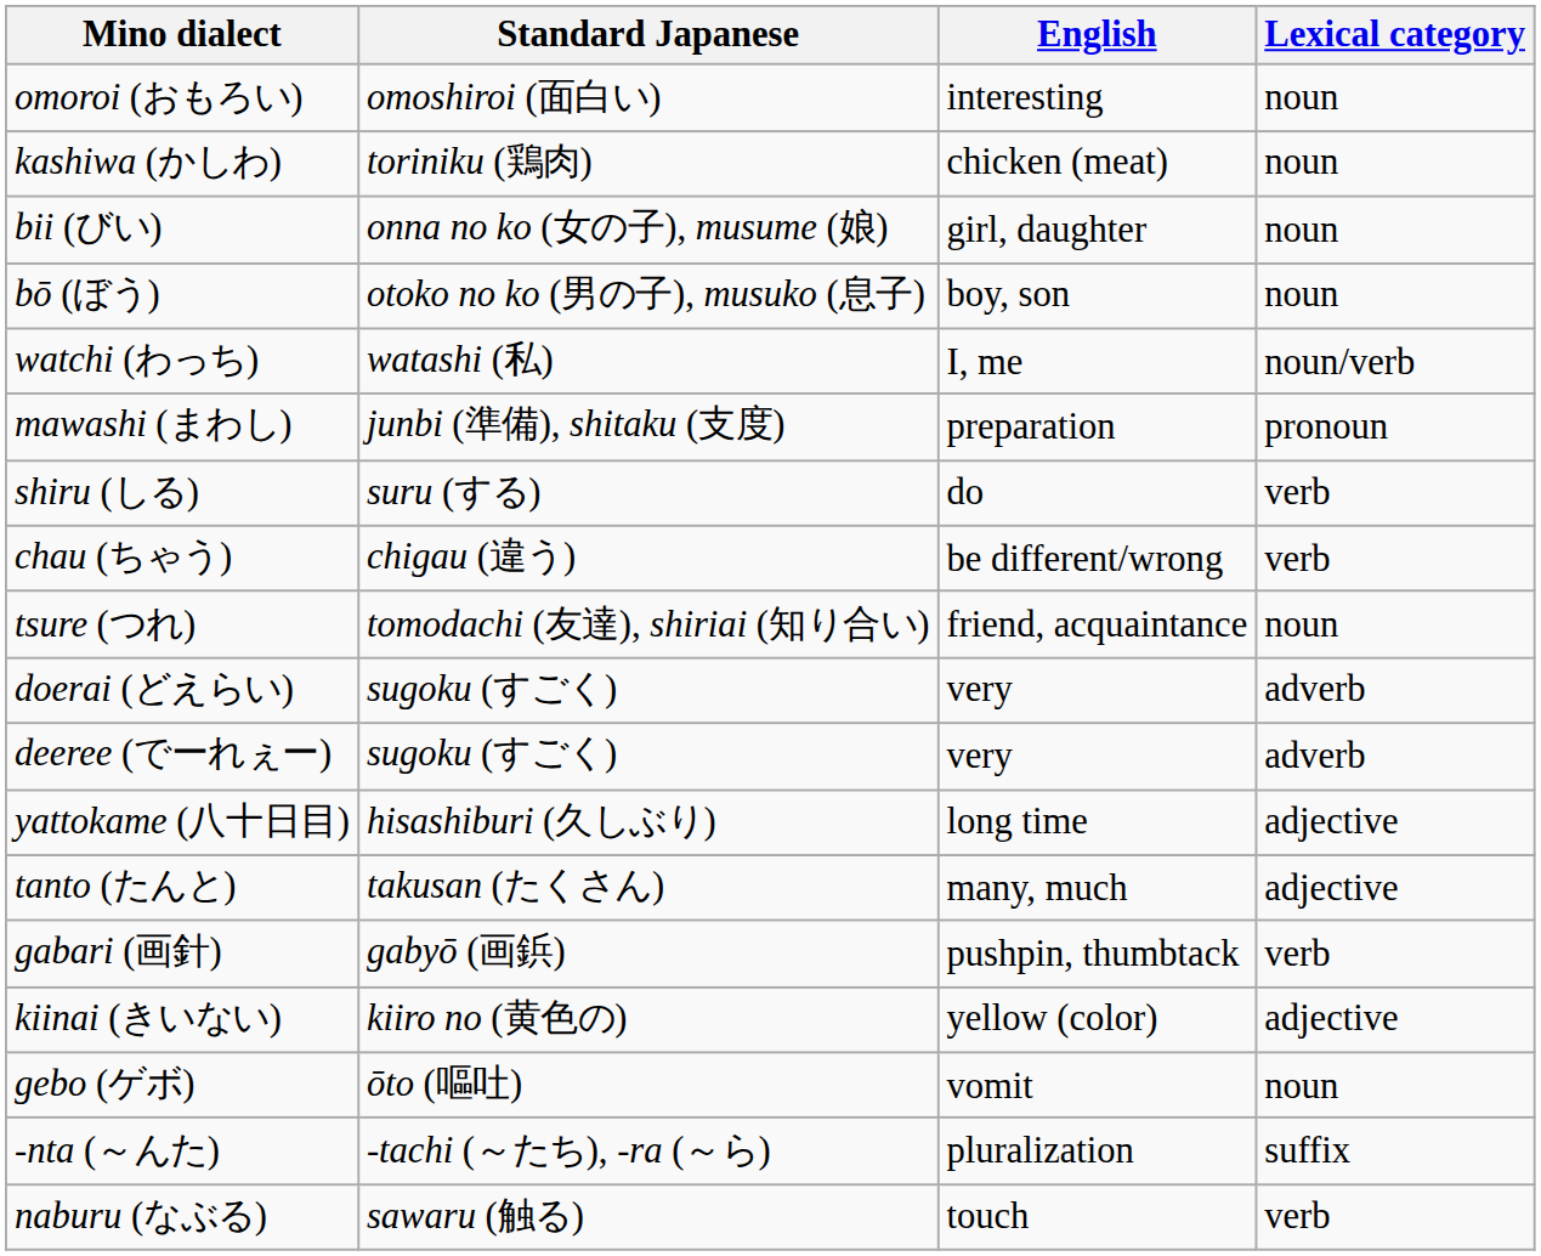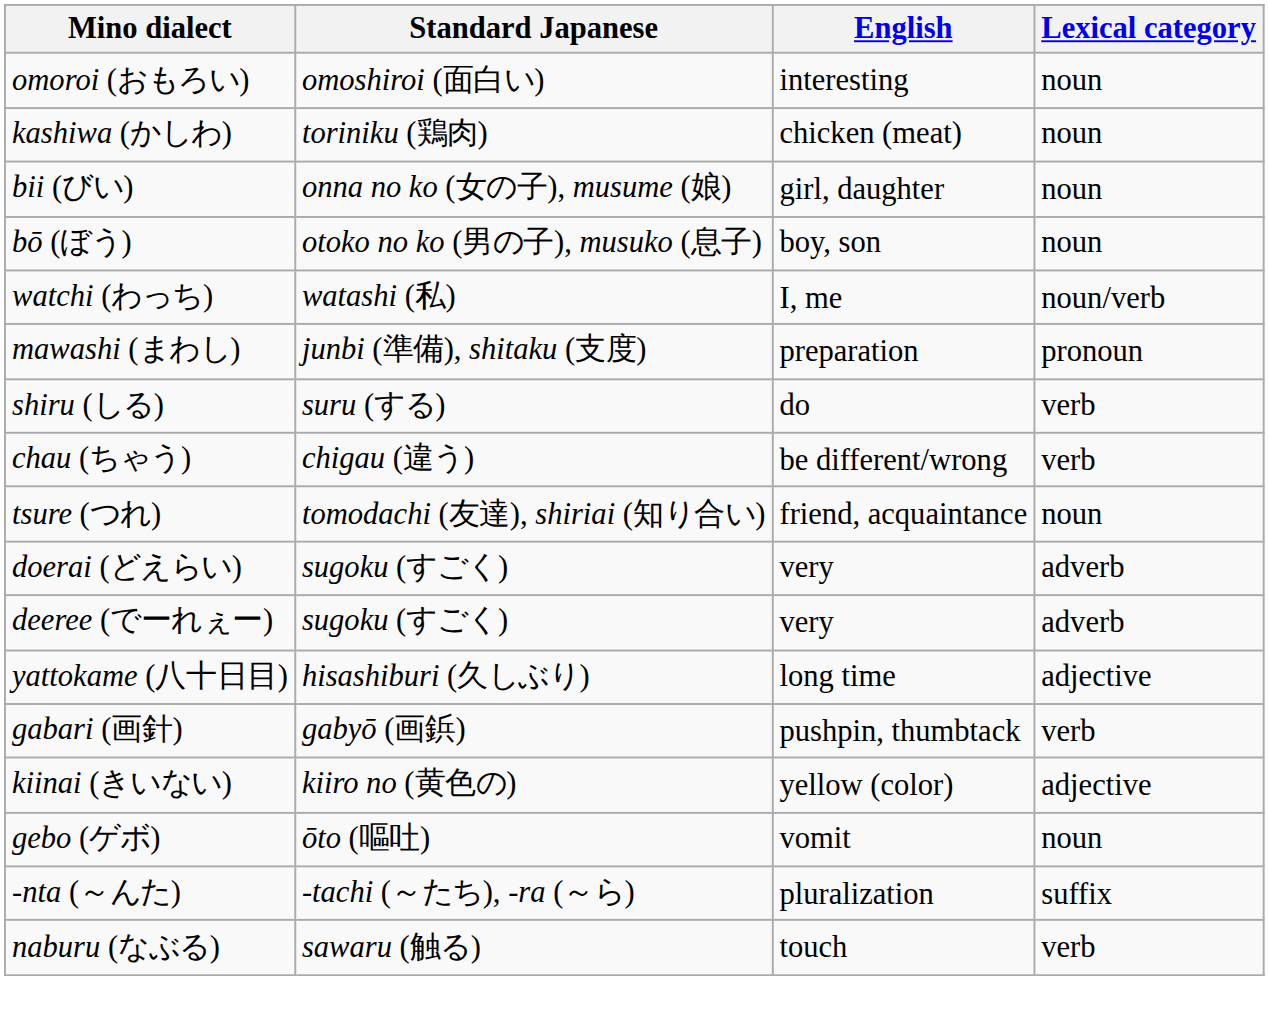- row: tanto (たんと) | takusan (たくさん) | many, much | adjective
